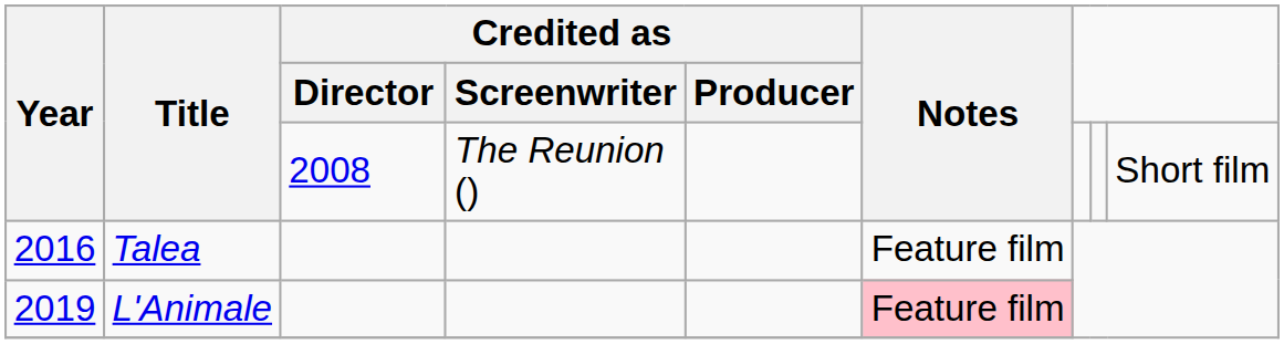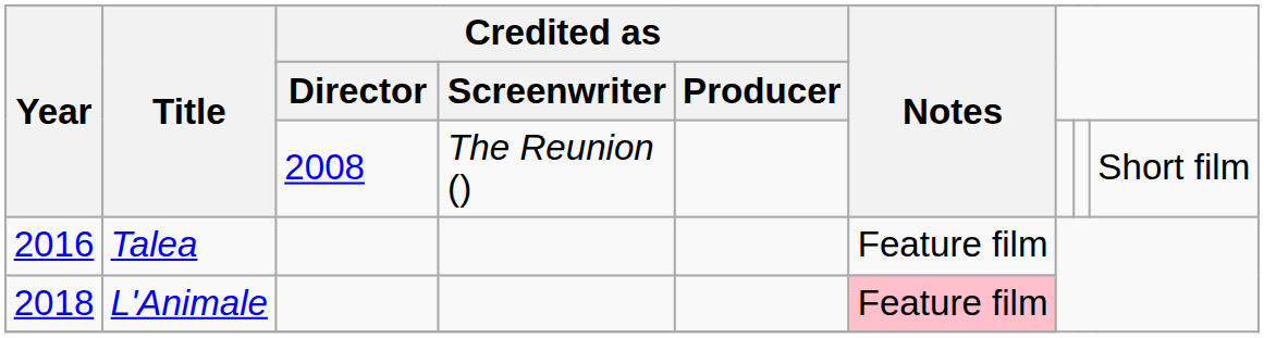L'Animale | Year: 2019 -> 2018
